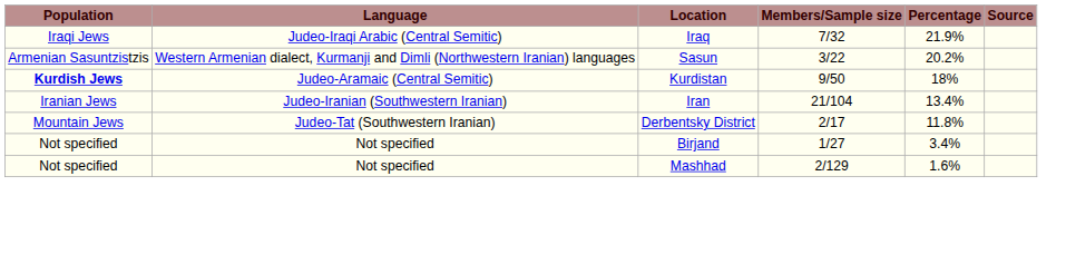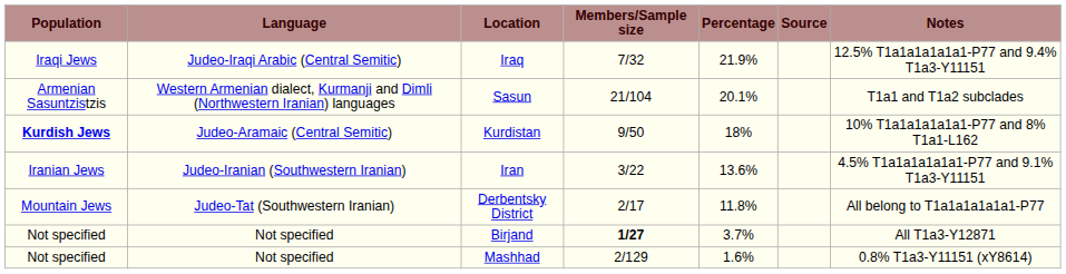+ column: Notes | 12.5% T1a1a1a1a1a1-P77 and 9.4% T1a3-Y11151 | T1a1 and T1a2 subclades | 10% T1a1a1a1a1a1-P77 and 8% T1a1-L162 | 4.5% T1a1a1a1a1a1-P77 and 9.1% T1a3-Y11151 | All belong to T1a1a1a1a1a1-P77 | All T1a3-Y12871 | 0.8% T1a3-Y11151 (xY8614)
Sasun | Members/Sample size: 3/22 -> 21/104
Sasun | Percentage: 20.2% -> 20.1%
Iran | Members/Sample size: 21/104 -> 3/22
Iran | Percentage: 13.4% -> 13.6%
Birjand | Members/Sample size: normal -> bold
Birjand | Percentage: 3.4% -> 3.7%
